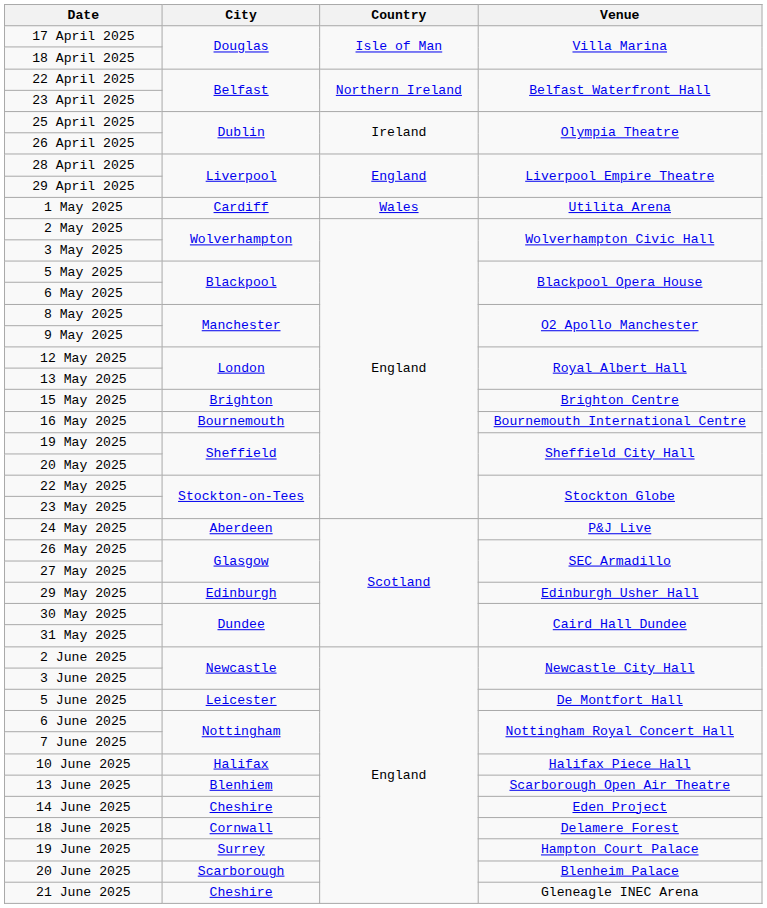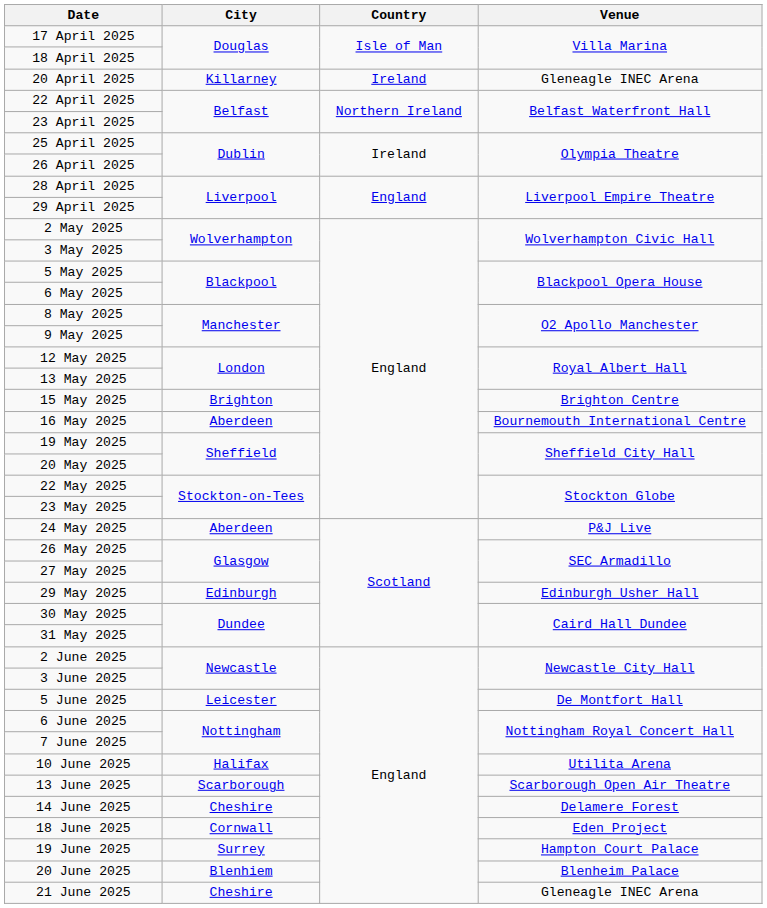+ row: 20 April 2025 | Killarney | Ireland | Gleneagle INEC Arena
- row: 1 May 2025 | Cardiff | Wales | Utilita Arena
16 May 2025 | City: Bournemouth -> Aberdeen
10 June 2025 | Venue: Halifax Piece Hall -> Utilita Arena
13 June 2025 | City: Blenhiem -> Scarborough
14 June 2025 | Venue: Eden Project -> Delamere Forest
18 June 2025 | Venue: Delamere Forest -> Eden Project
20 June 2025 | City: Scarborough -> Blenhiem
